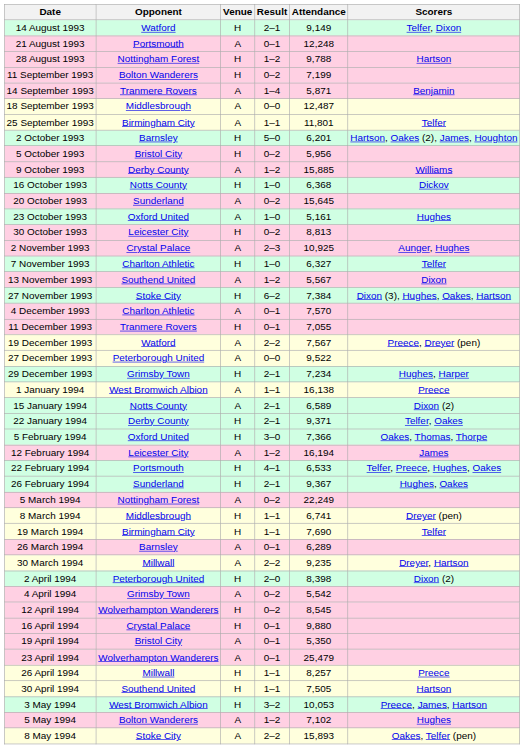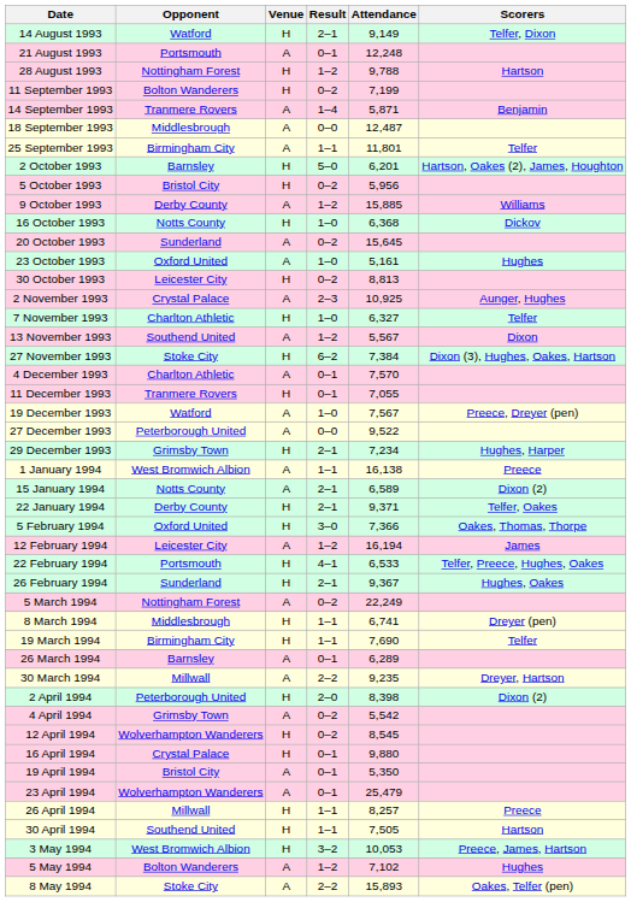19 December 1993 | Result: 2–2 -> 1–0
